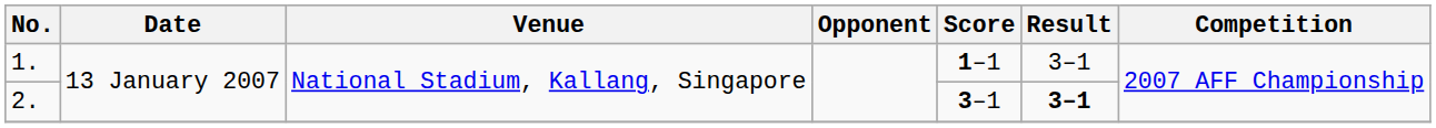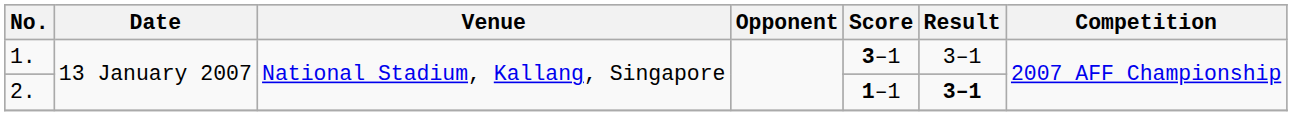1. | Score: 1–1 -> 3–1
2. | Score: 3–1 -> 1–1
